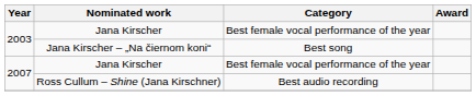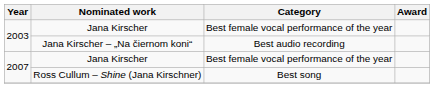Jana Kirscher – „Na čiernom koni“ | Category: Best song -> Best audio recording
Ross Cullum – Shine (Jana Kirschner) | Category: Best audio recording -> Best song
